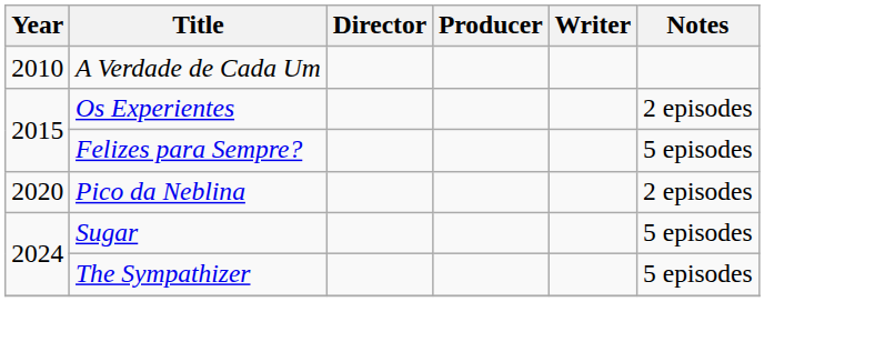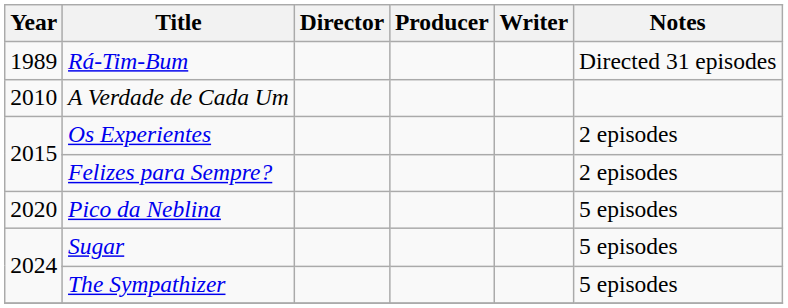+ row: 1989 | Rá-Tim-Bum | Directed 31 episodes
Felizes para Sempre? | Notes: 5 episodes -> 2 episodes
Pico da Neblina | Notes: 2 episodes -> 5 episodes
